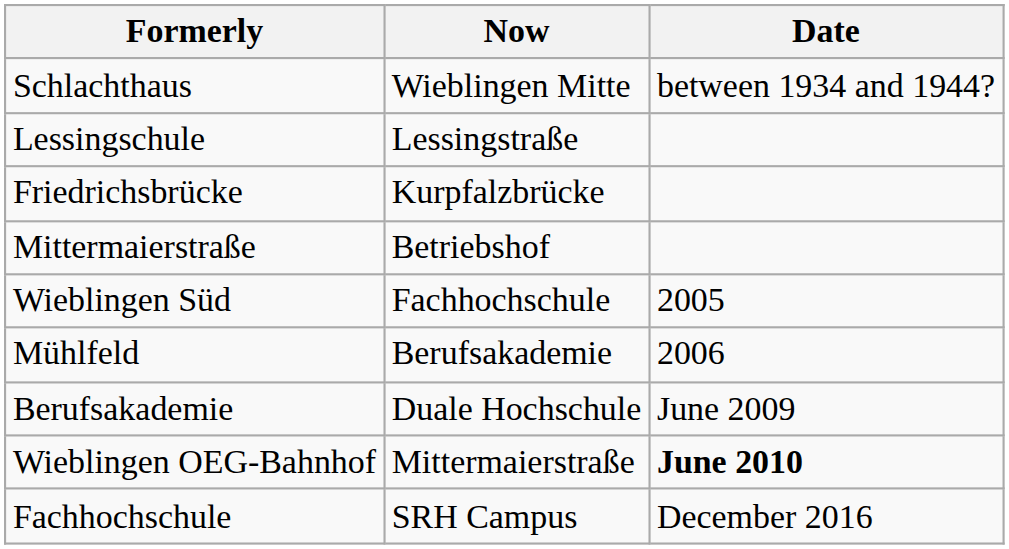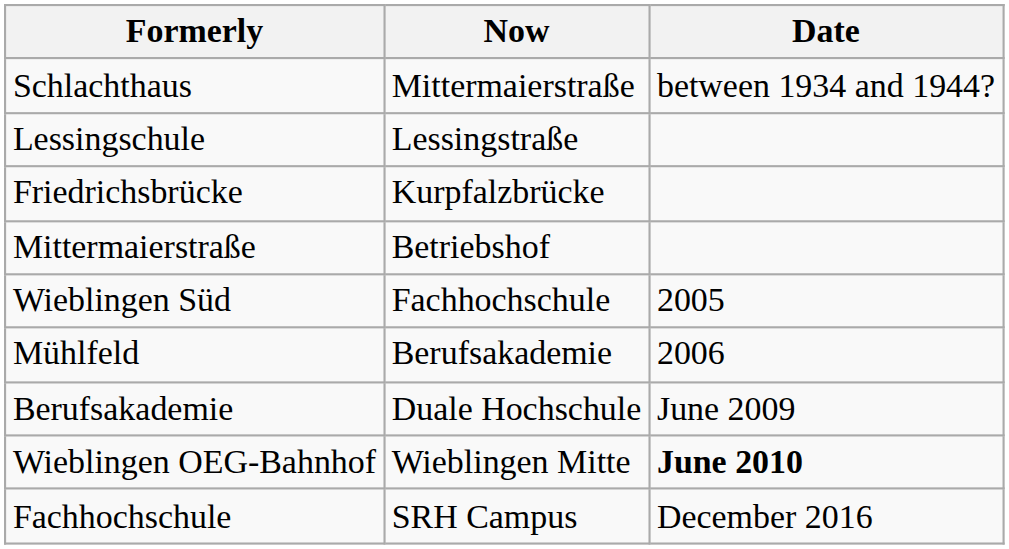Schlachthaus | Now: Wieblingen Mitte -> Mittermaierstraße
Wieblingen OEG-Bahnhof | Now: Mittermaierstraße -> Wieblingen Mitte
